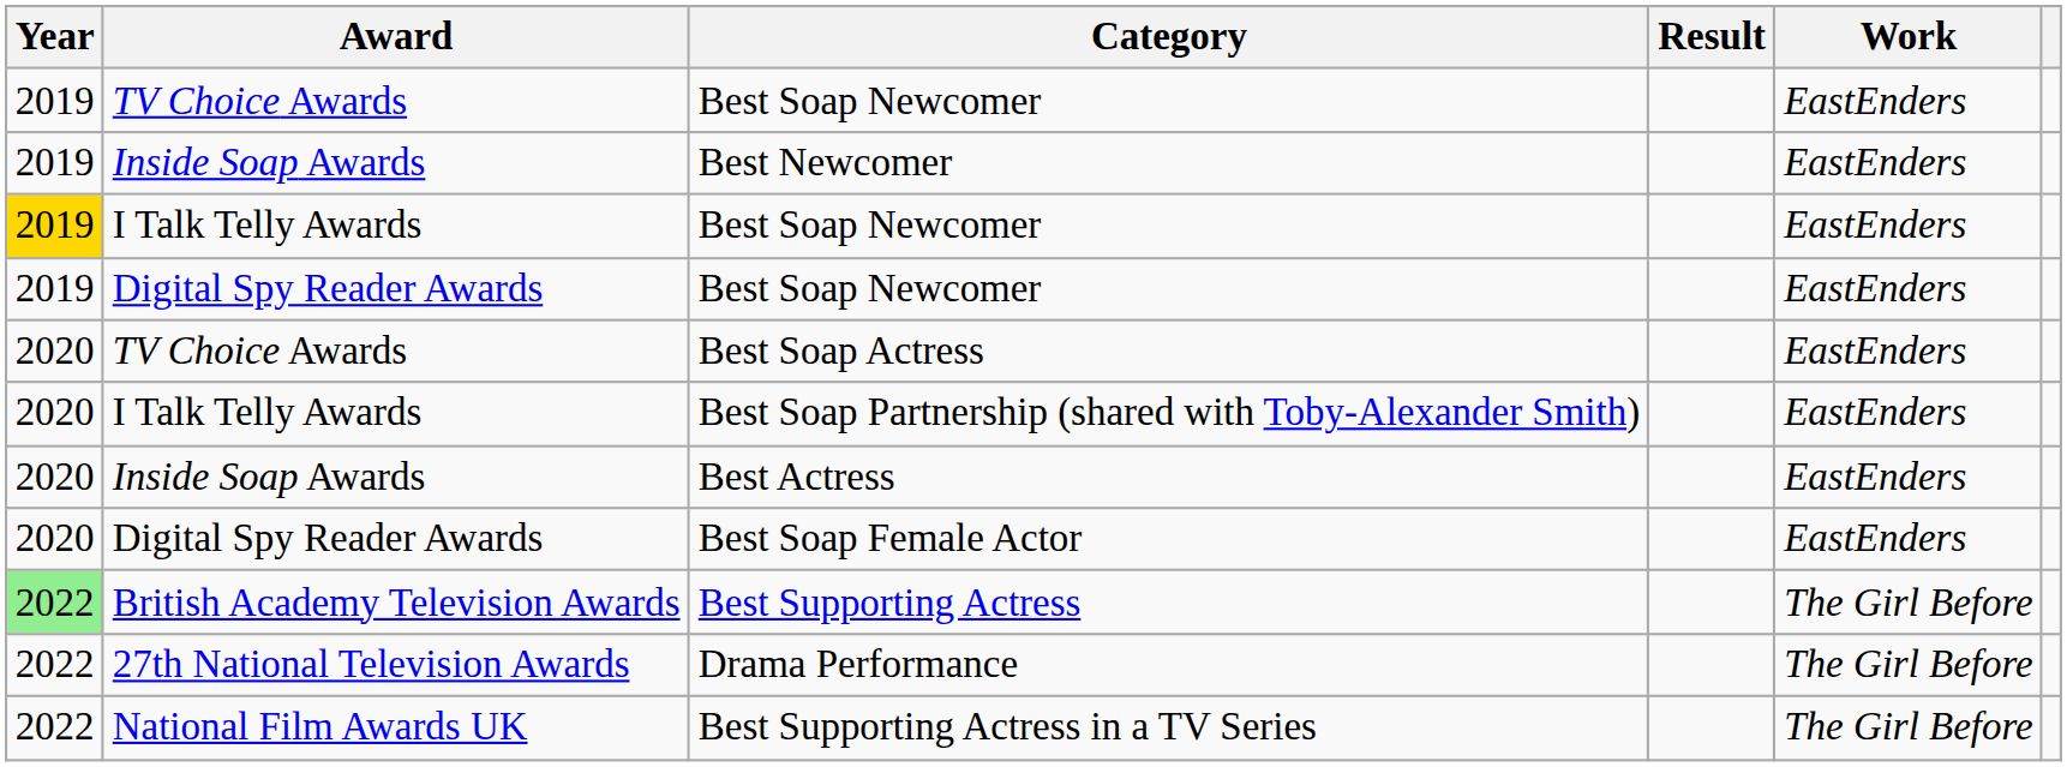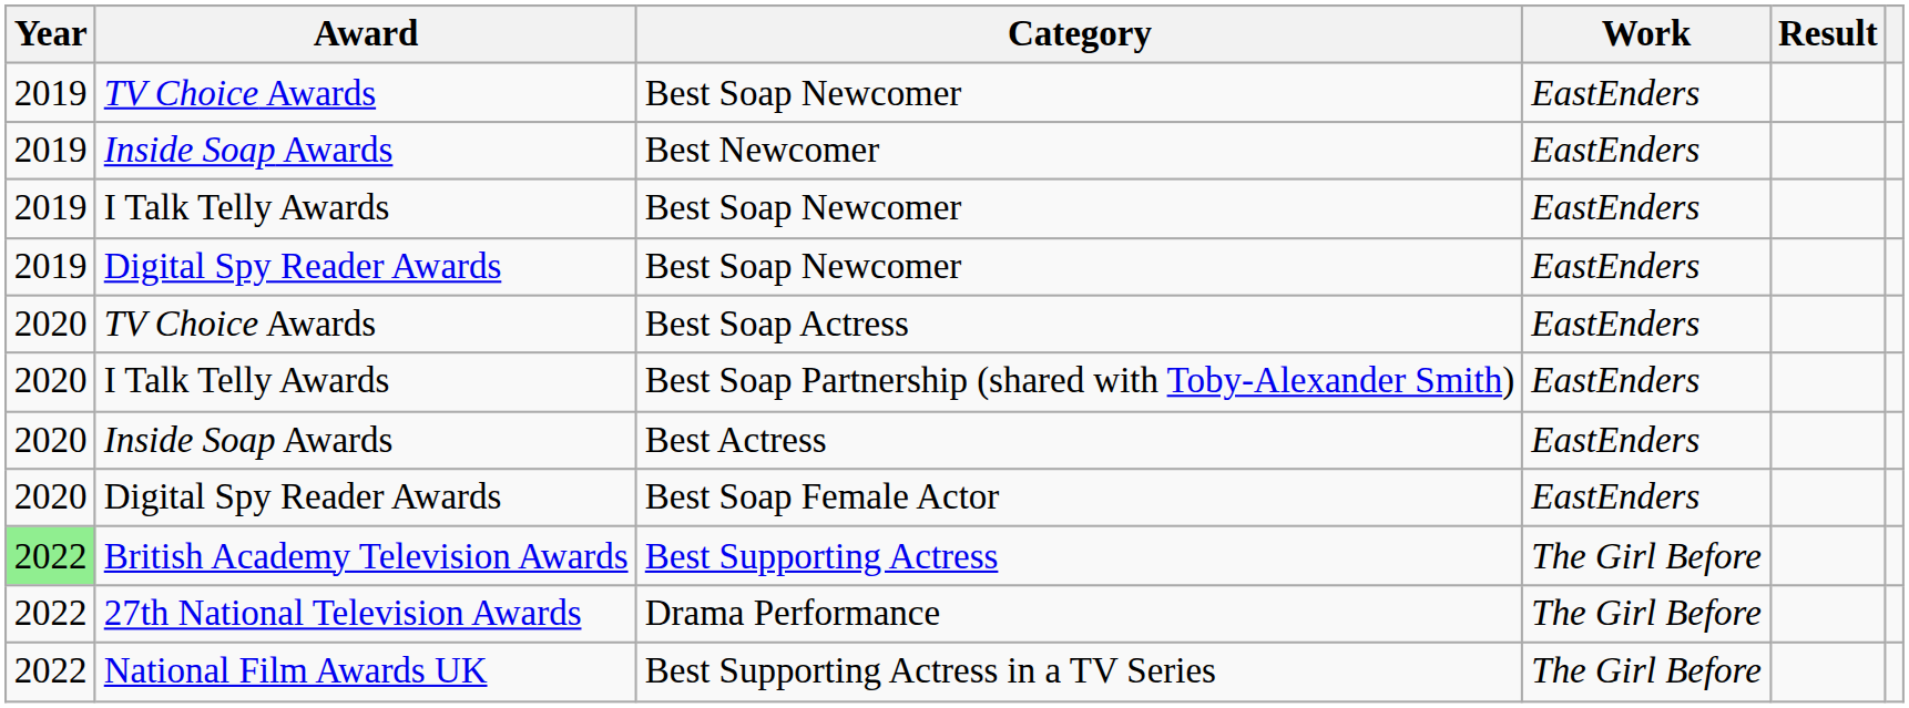columns swapped: Work <-> Result
I Talk Telly Awards / Best Soap Newcomer | Year: gold background -> no background
